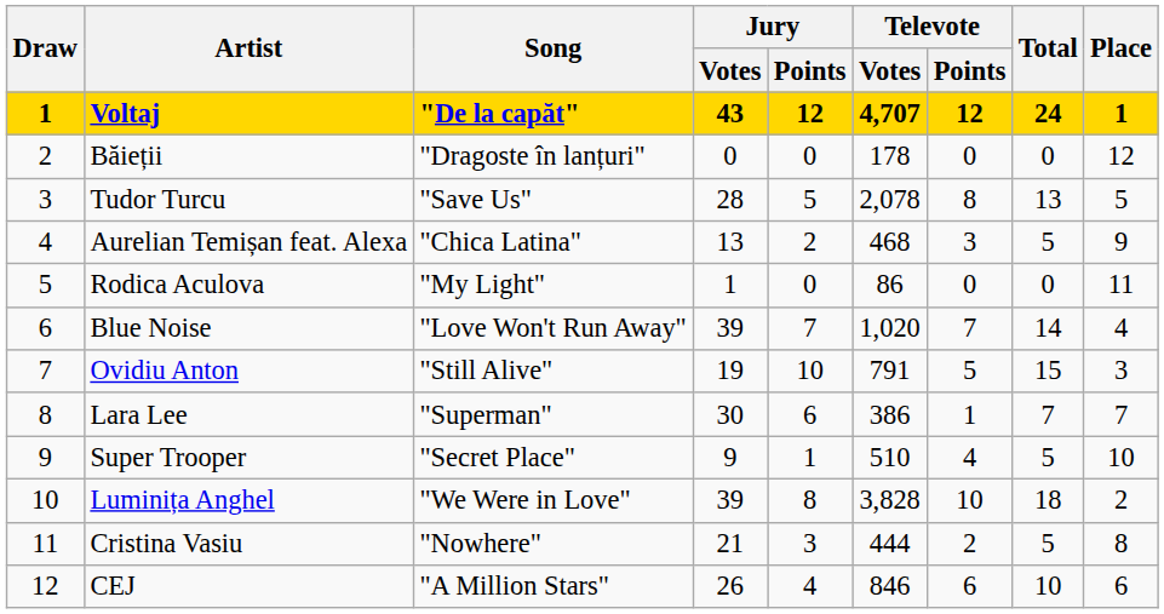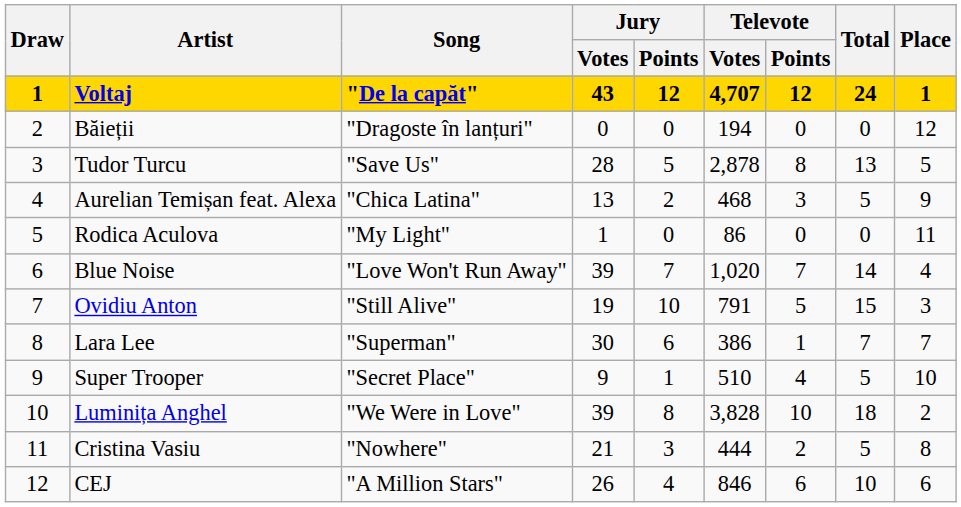Băieții | Televote / Votes: 178 -> 194
Tudor Turcu | Televote / Votes: 2,078 -> 2,878
